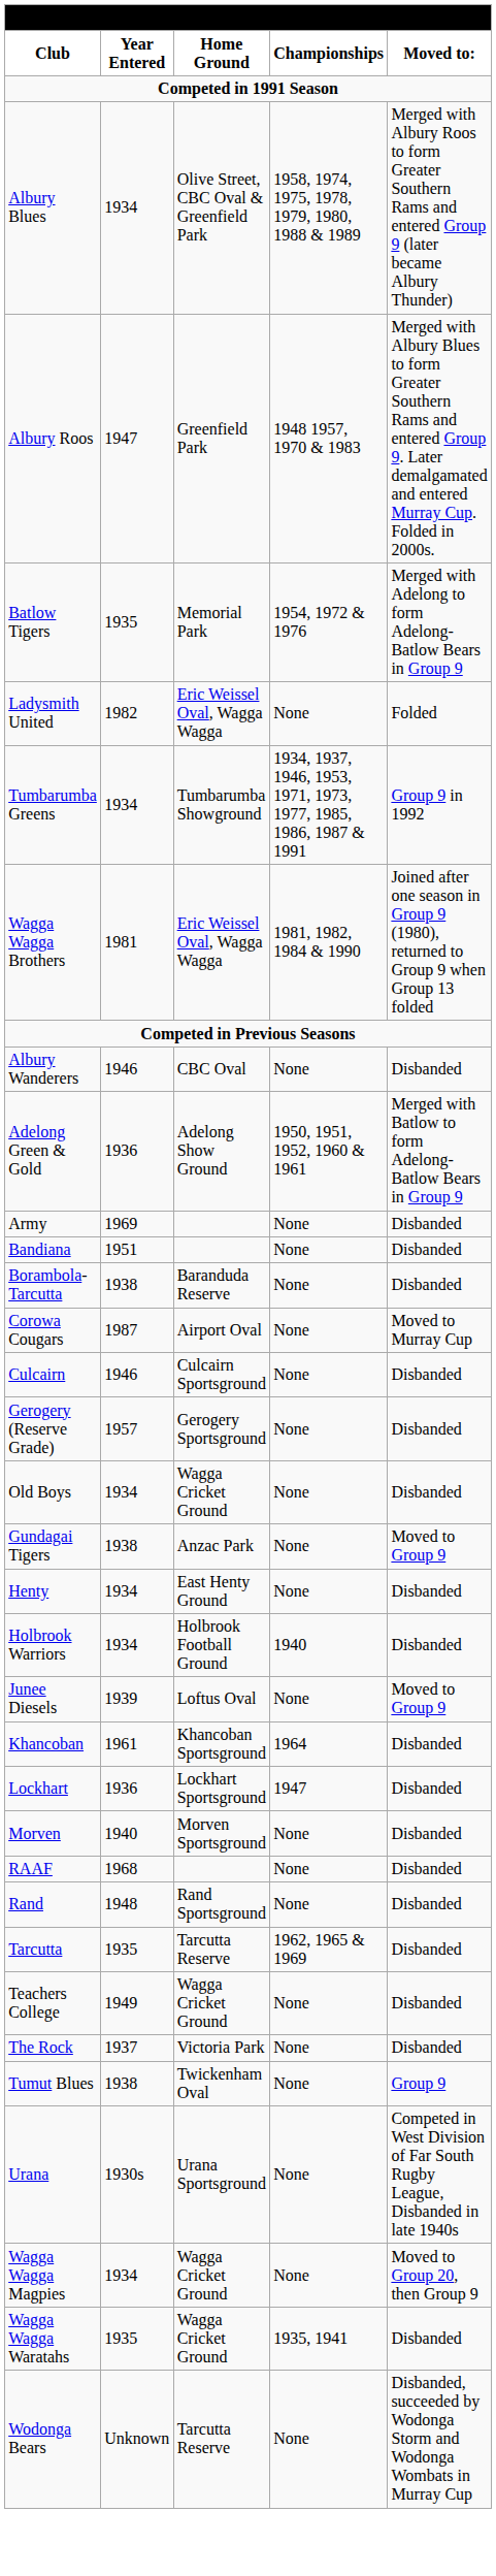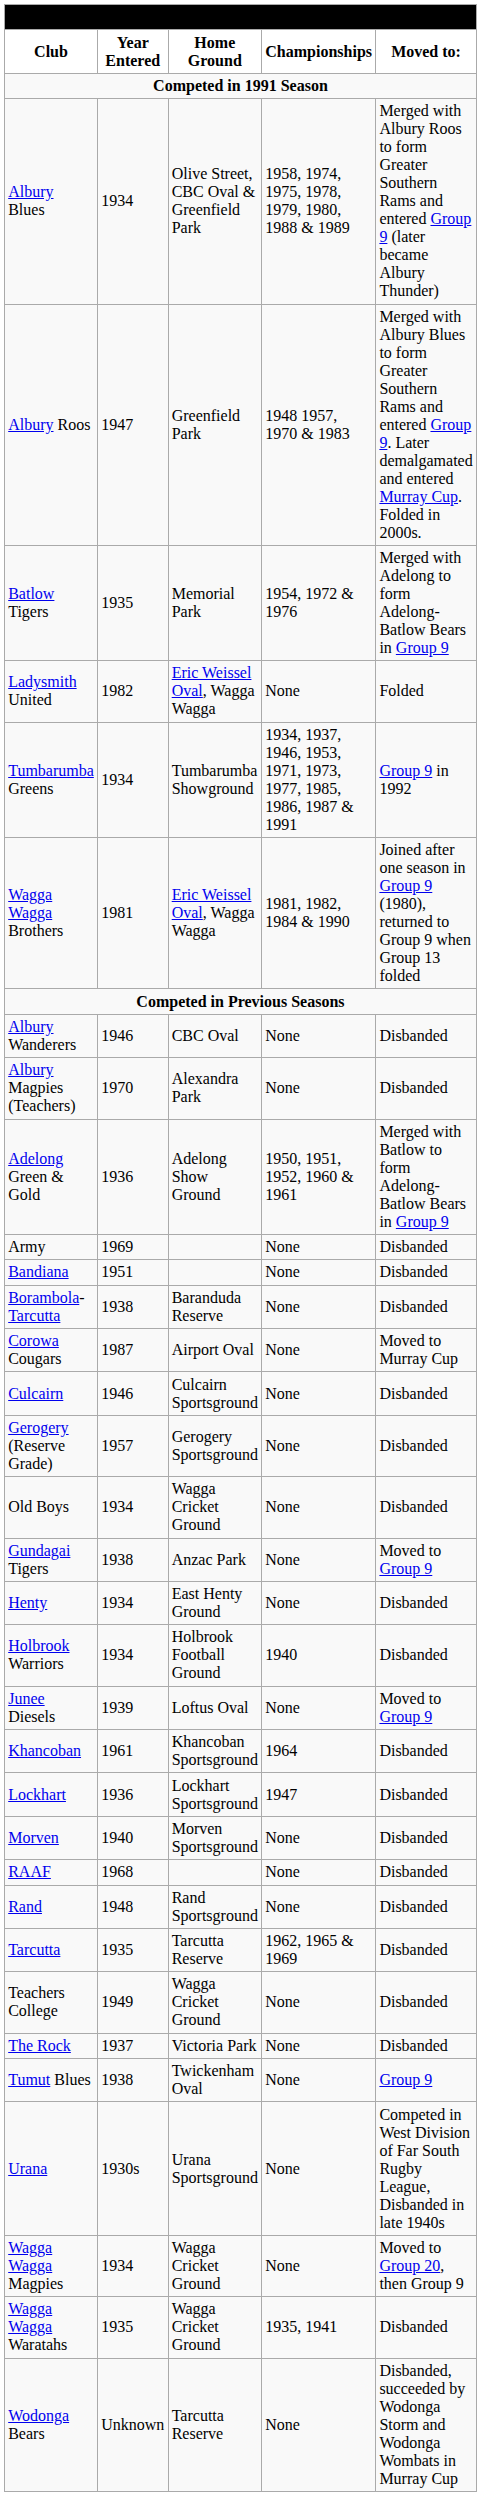+ row: Albury Magpies (Teachers) | 1970 | Alexandra Park | None | Disbanded
